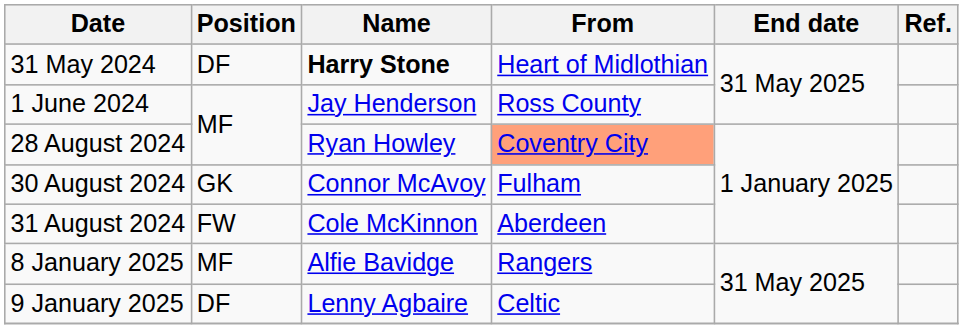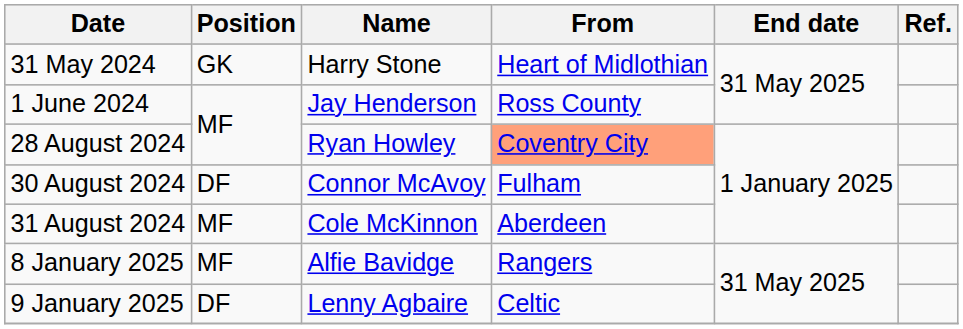31 May 2024 | Position: DF -> GK
31 May 2024 | Name: bold -> normal
30 August 2024 | Position: GK -> DF
31 August 2024 | Position: FW -> MF
